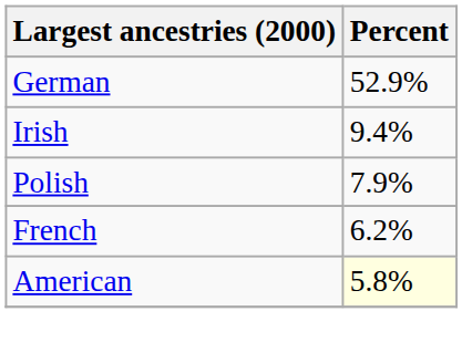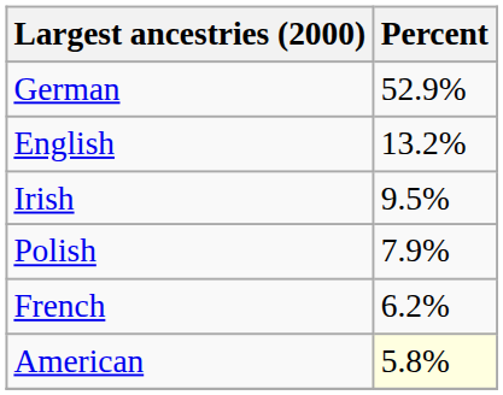+ row: English | 13.2%
Irish | Percent: 9.4% -> 9.5%
